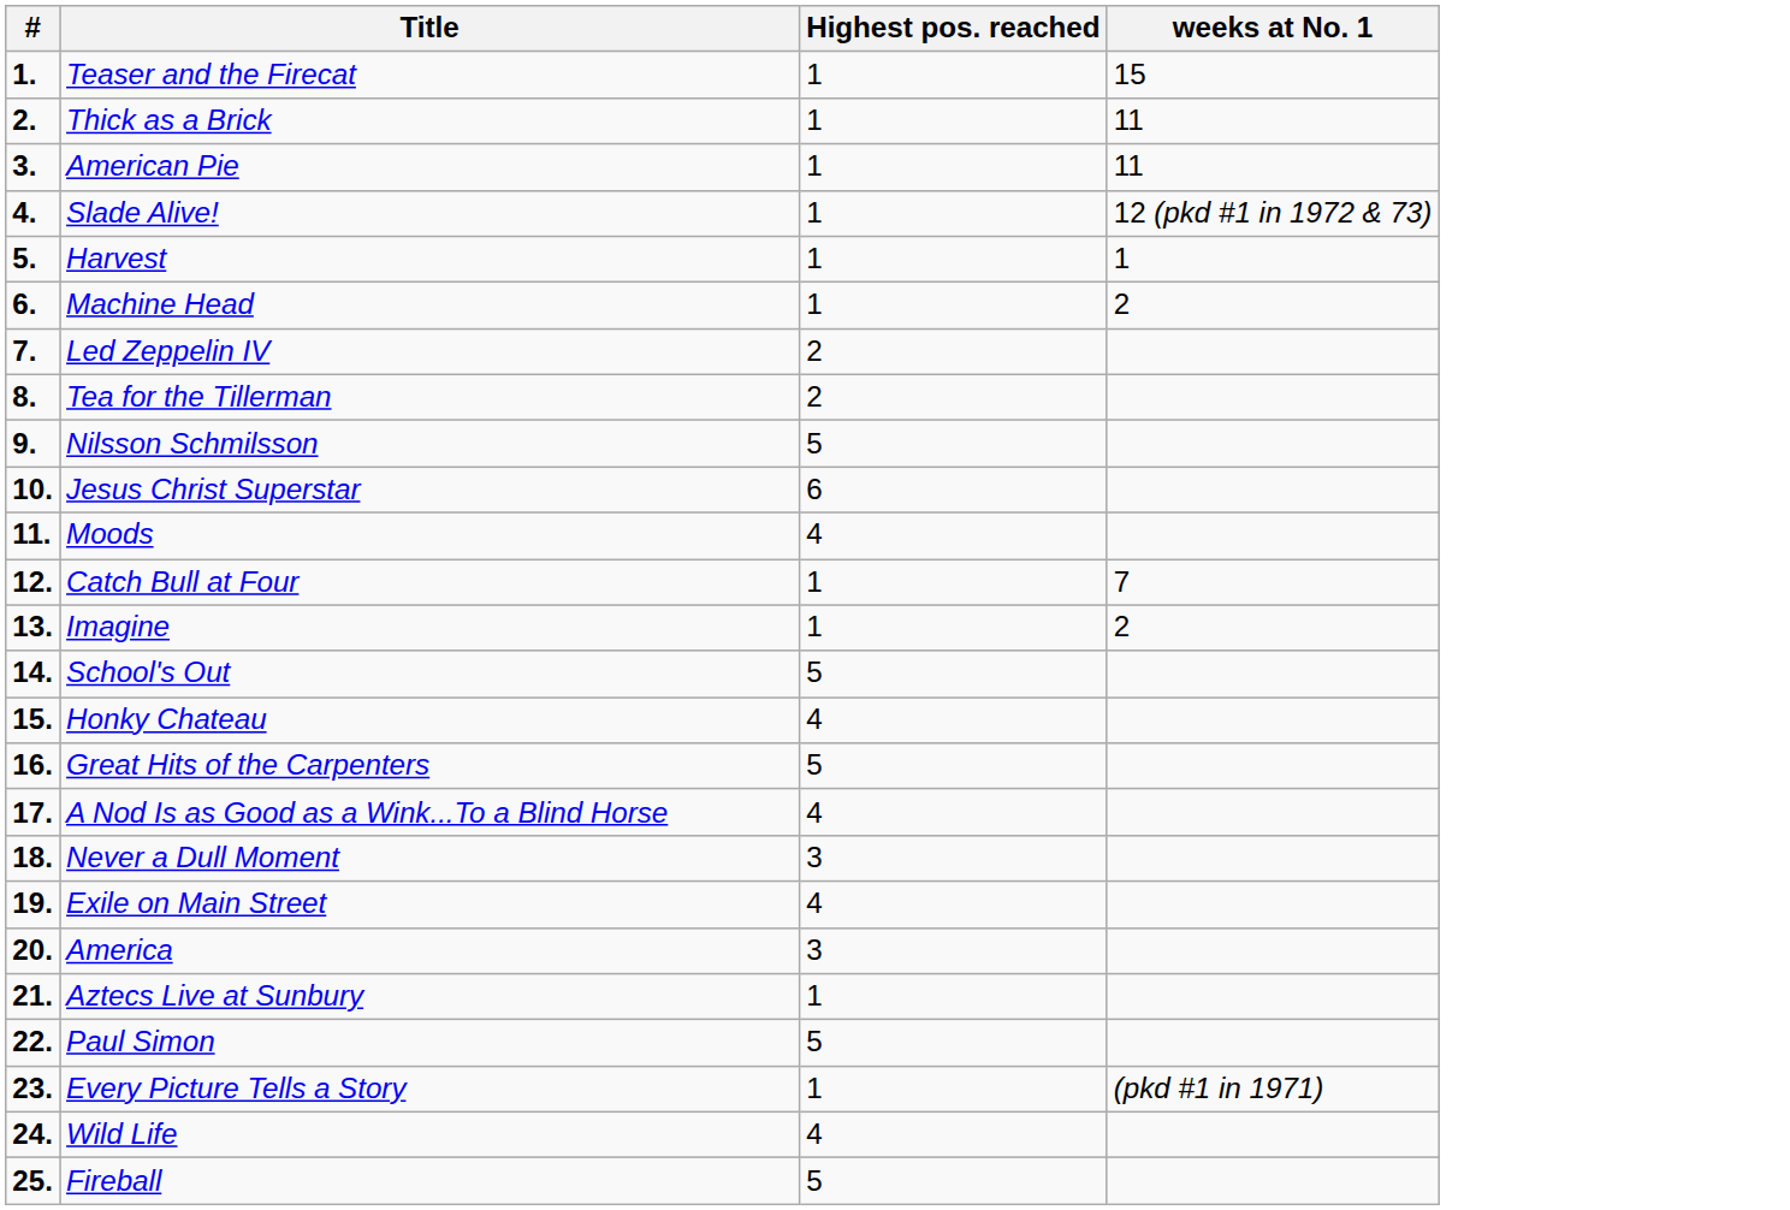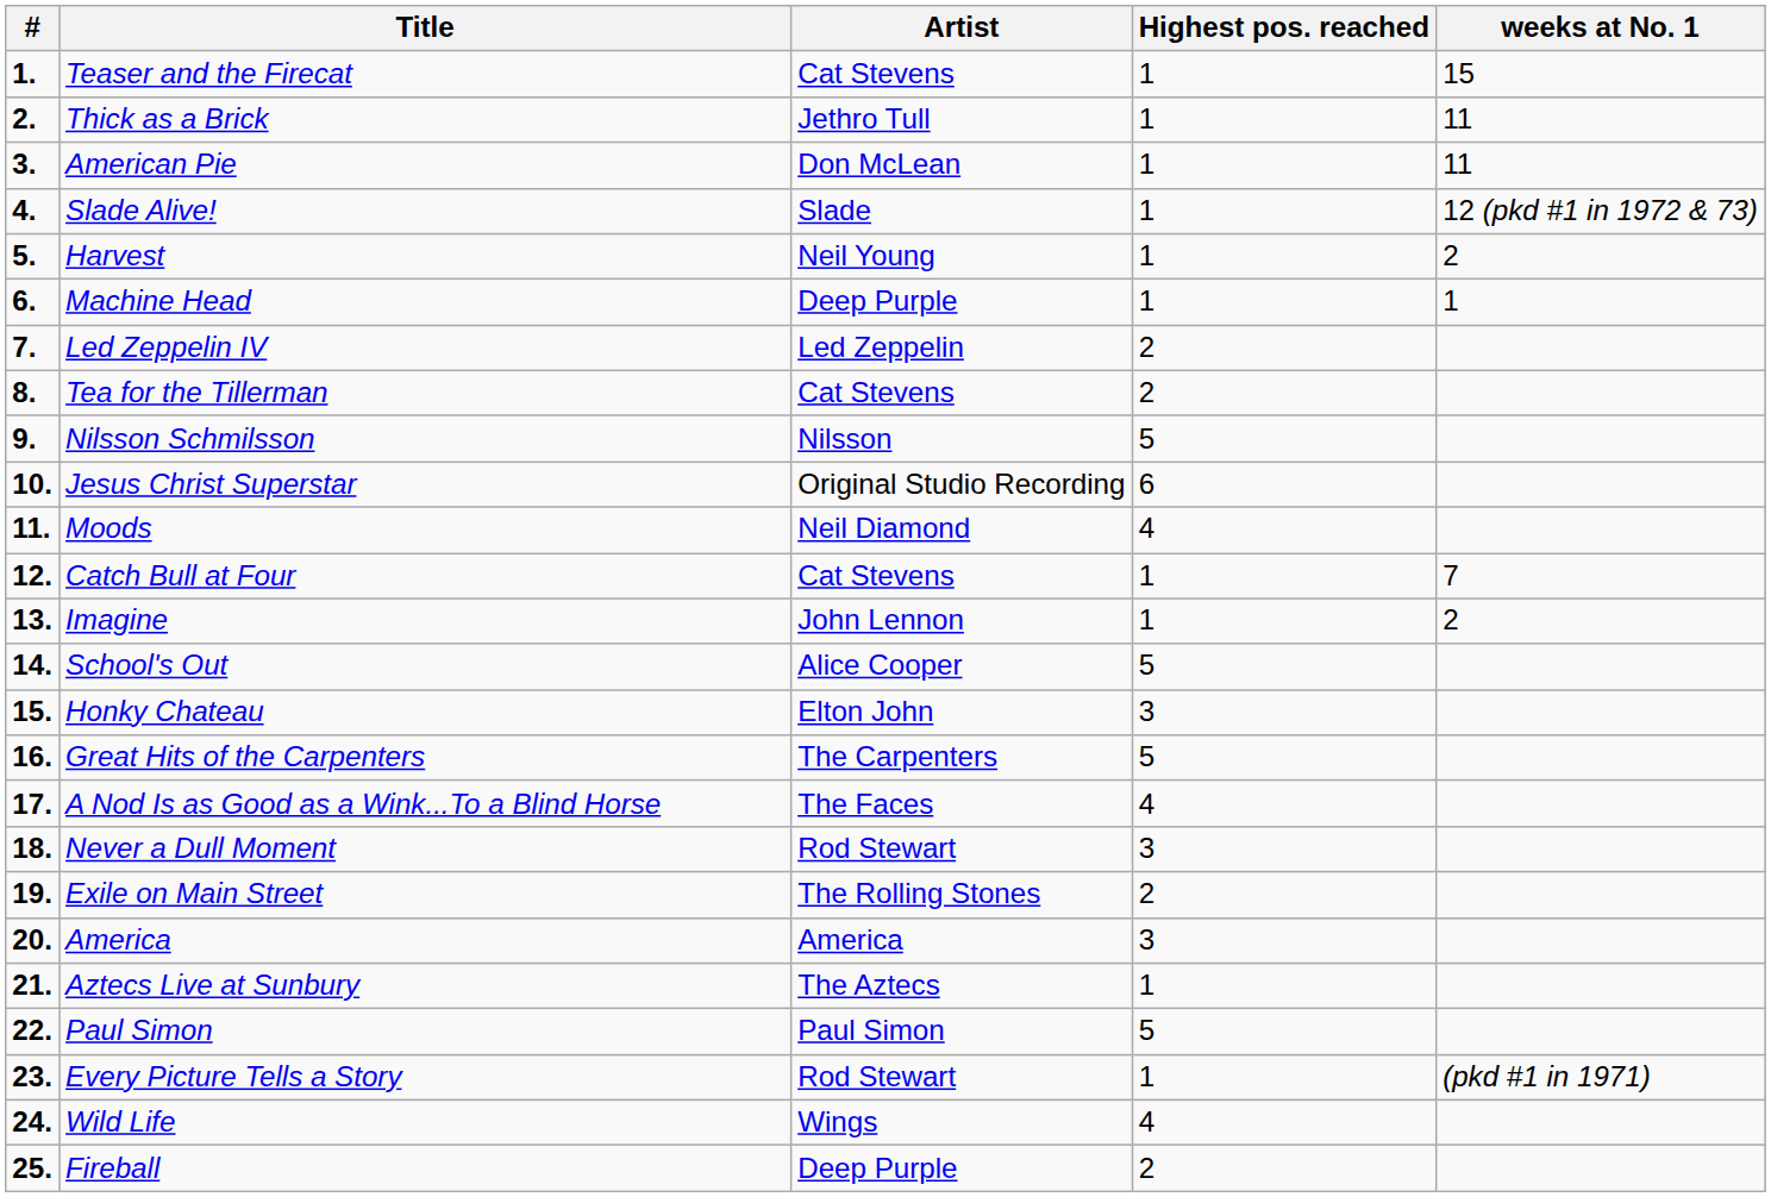+ column: Artist | Cat Stevens | Jethro Tull | Don McLean | Slade | Neil Young | Deep Purple | Led Zeppelin | Cat Stevens | Nilsson | Original Studio Recording | Neil Diamond | Cat Stevens | John Lennon | Alice Cooper | Elton John | The Carpenters | The Faces | Rod Stewart | The Rolling Stones | America | The Aztecs | Paul Simon | Rod Stewart | Wings | Deep Purple
Harvest | weeks at No. 1: 1 -> 2
Machine Head | weeks at No. 1: 2 -> 1
Honky Chateau | Highest pos. reached: 4 -> 3
Exile on Main Street | Highest pos. reached: 4 -> 2
Fireball | Highest pos. reached: 5 -> 2
